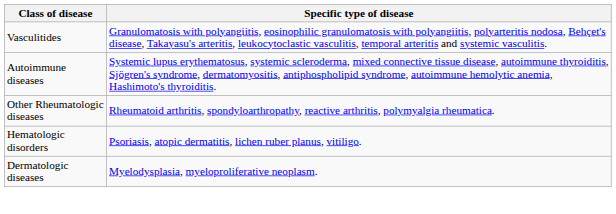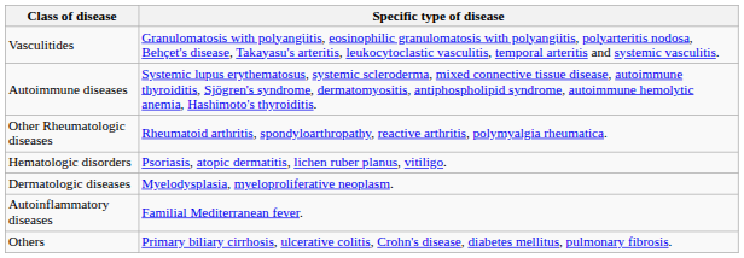+ row: Autoinflammatory diseases | Familial Mediterranean fever.
+ row: Others | Primary biliary cirrhosis, ulcerative colitis, Crohn's disease, diabetes mellitus, pulmonary fibrosis.
